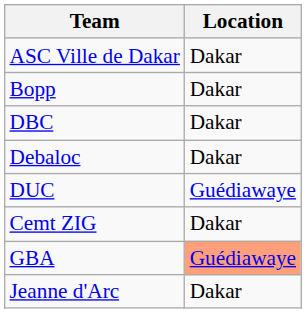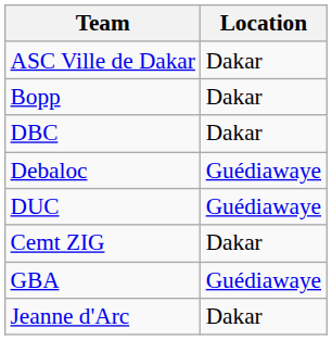Debaloc | Location: Dakar -> Guédiawaye
GBA | Location: lightsalmon background -> no background
